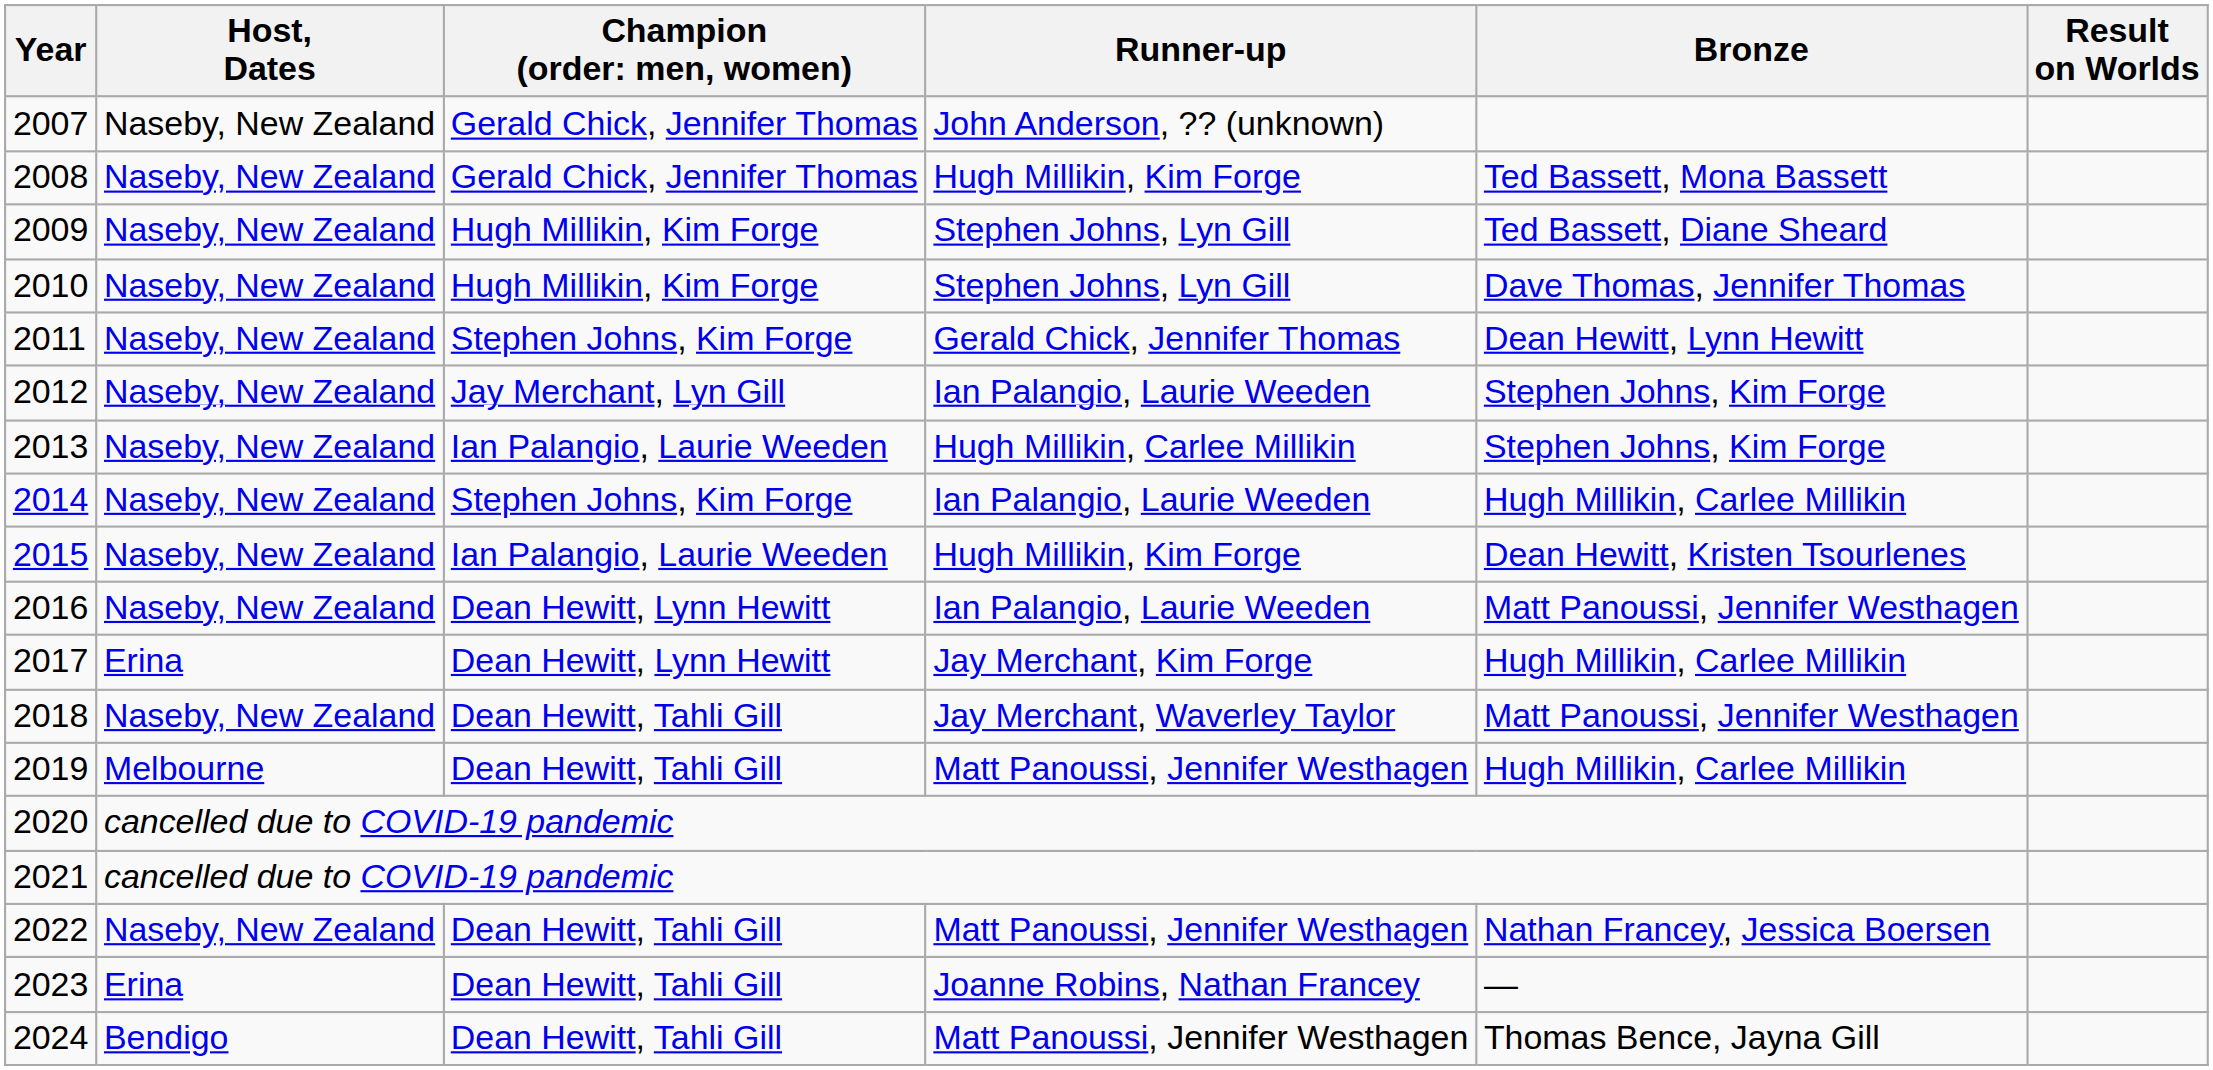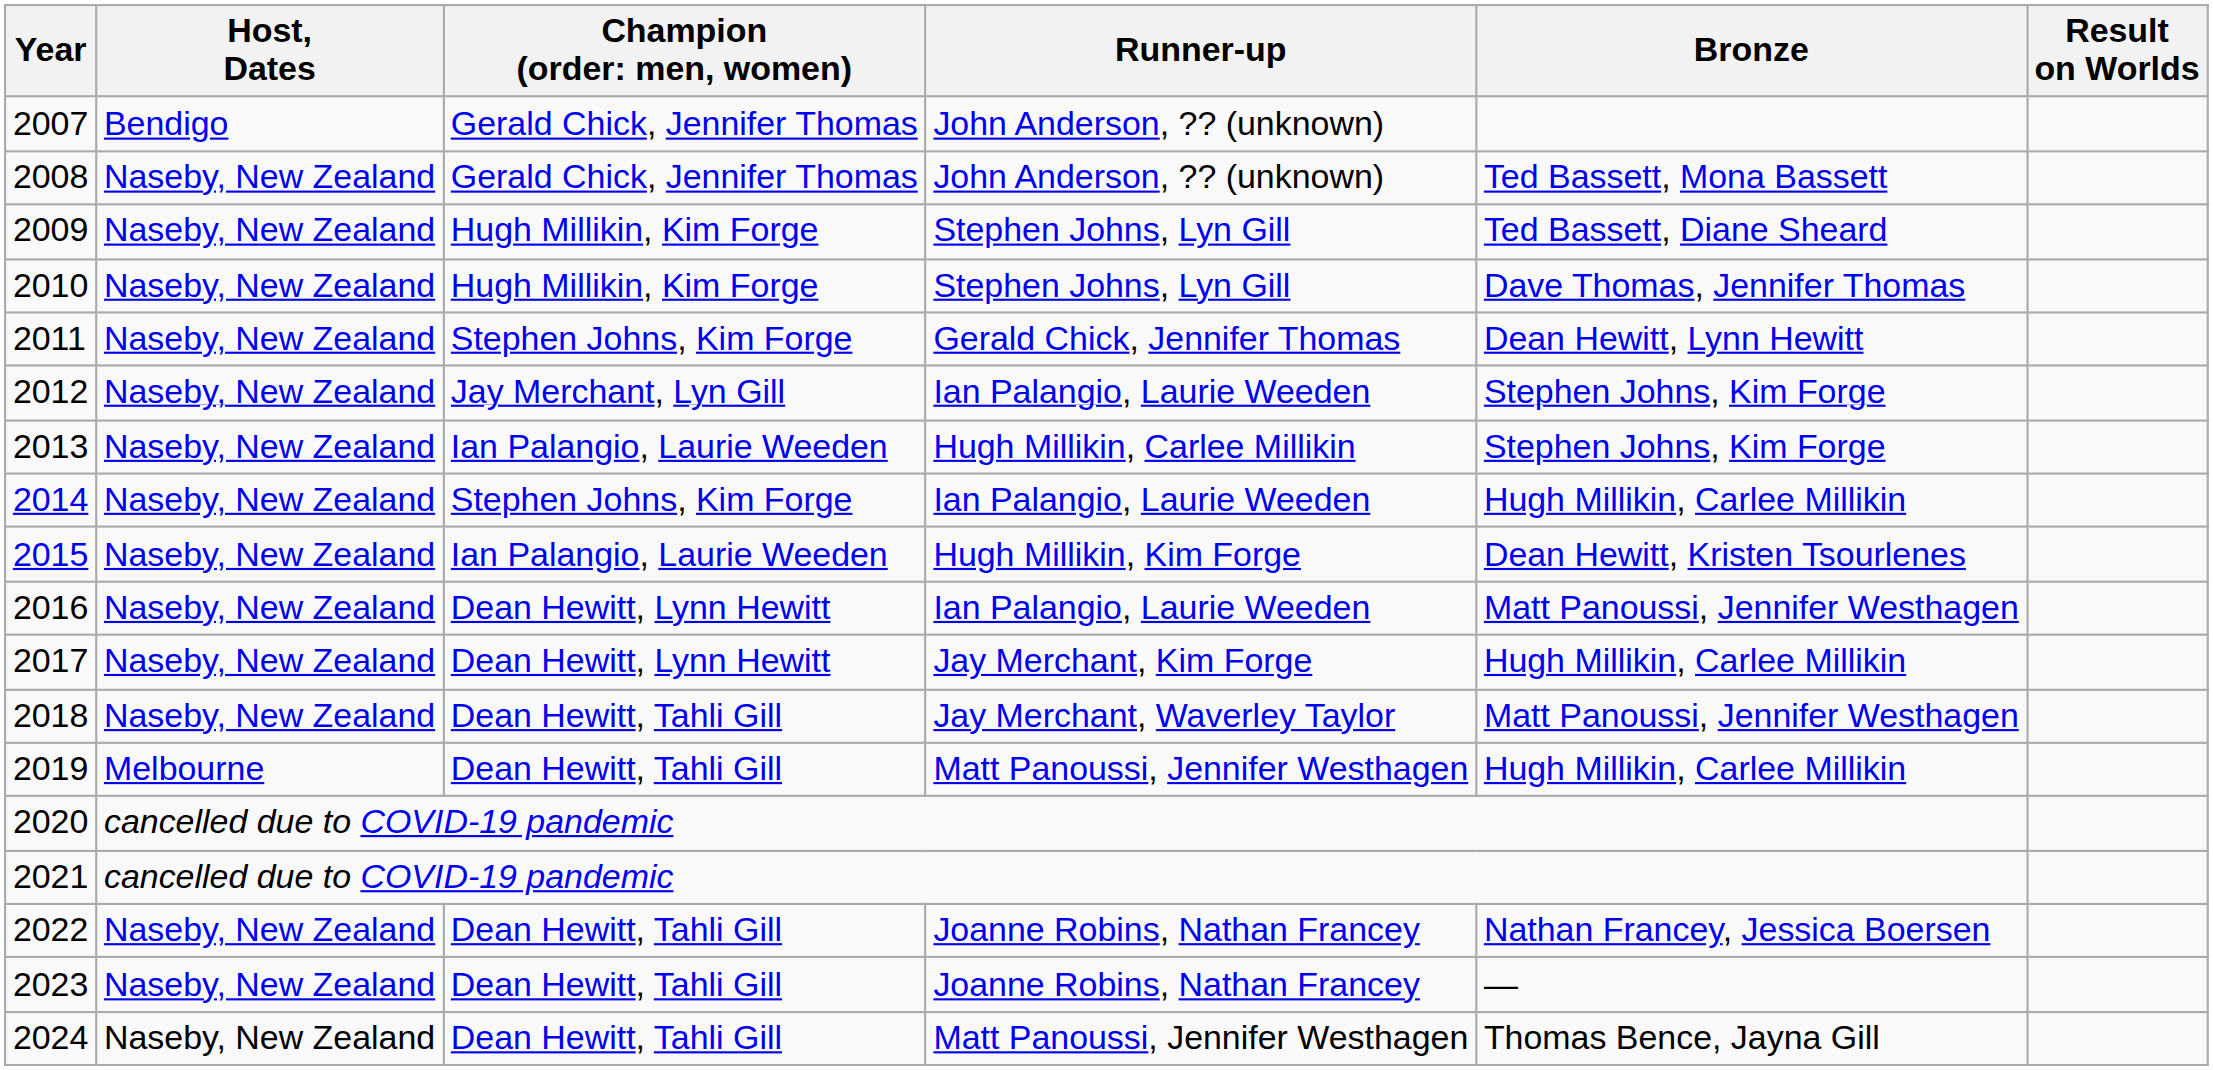2007 | Host, Dates: Naseby, New Zealand -> Bendigo
2008 | Runner-up: Hugh Millikin, Kim Forge -> John Anderson, ?? (unknown)
2017 | Host, Dates: Erina -> Naseby, New Zealand
2022 | Runner-up: Matt Panoussi, Jennifer Westhagen -> Joanne Robins, Nathan Francey
2023 | Host, Dates: Erina -> Naseby, New Zealand
2024 | Host, Dates: Bendigo -> Naseby, New Zealand
